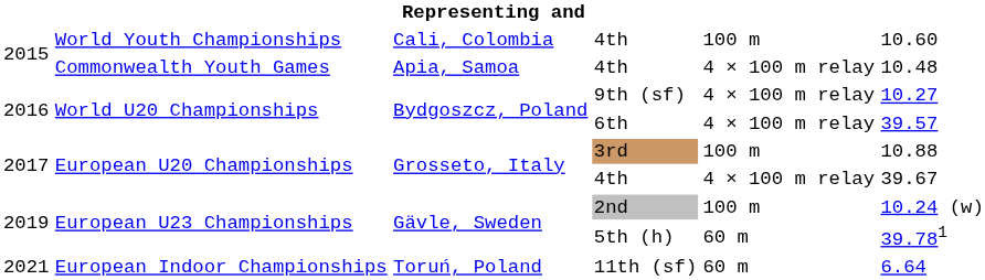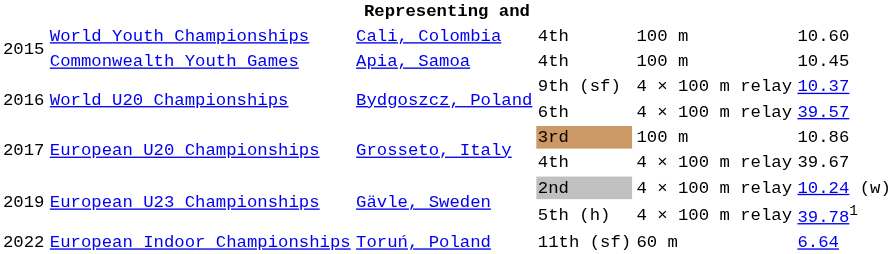Commonwealth Youth Games / 4th | column 5: 4 × 100 m relay -> 100 m
Commonwealth Youth Games / 4th | column 6: 10.48 -> 10.45
9th (sf) | column 6: 10.27 -> 10.37
3rd | column 6: 10.88 -> 10.86
2nd | column 5: 100 m -> 4 × 100 m relay
5th (h) | column 5: 60 m -> 4 × 100 m relay
11th (sf) | column 1: 2021 -> 2022
